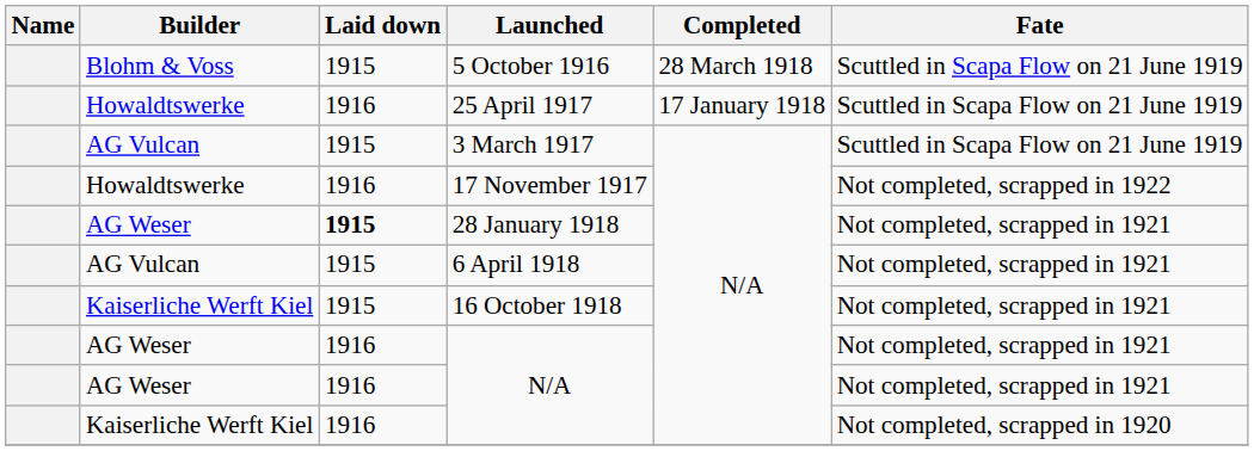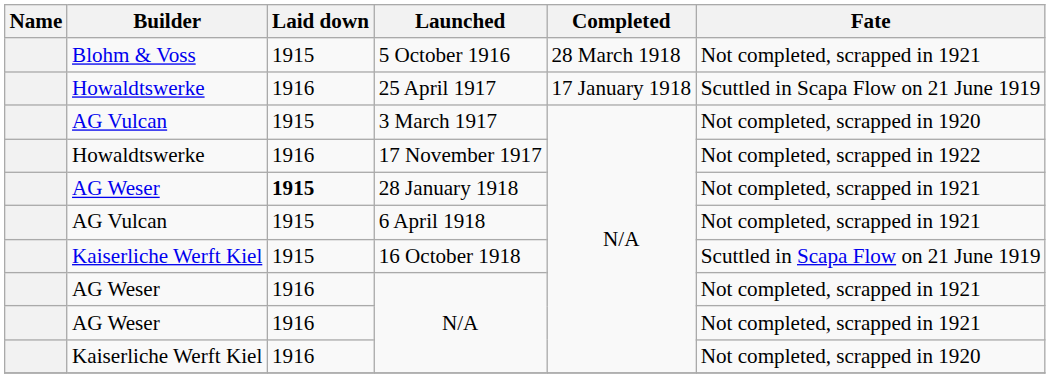5 October 1916 | Fate: Scuttled in Scapa Flow on 21 June 1919 -> Not completed, scrapped in 1921
3 March 1917 | Fate: Scuttled in Scapa Flow on 21 June 1919 -> Not completed, scrapped in 1920
16 October 1918 | Fate: Not completed, scrapped in 1921 -> Scuttled in Scapa Flow on 21 June 1919
